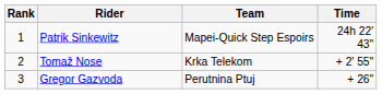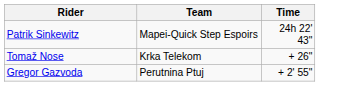- column: Rank | 1 | 2 | 3
Tomaž Nose | Time: + 2' 55" -> + 26"
Gregor Gazvoda | Time: + 26" -> + 2' 55"
